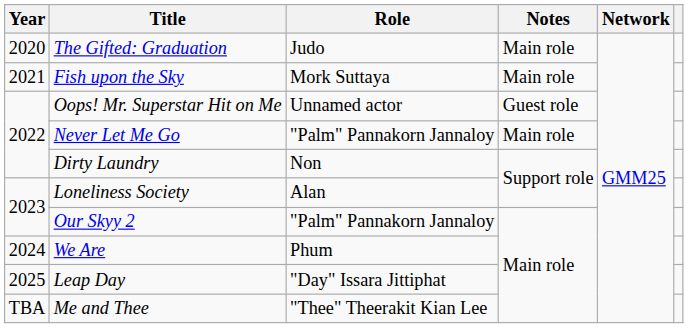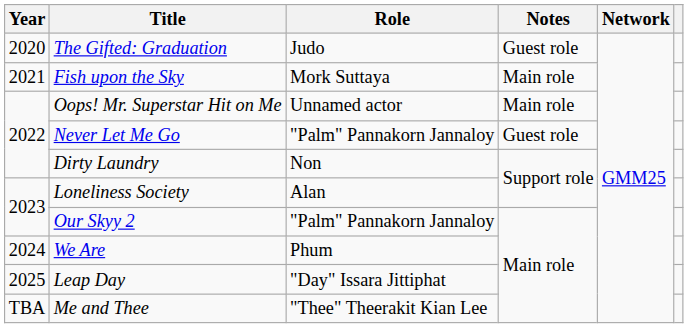The Gifted: Graduation | Notes: Main role -> Guest role
Oops! Mr. Superstar Hit on Me | Notes: Guest role -> Main role
Never Let Me Go | Notes: Main role -> Guest role
